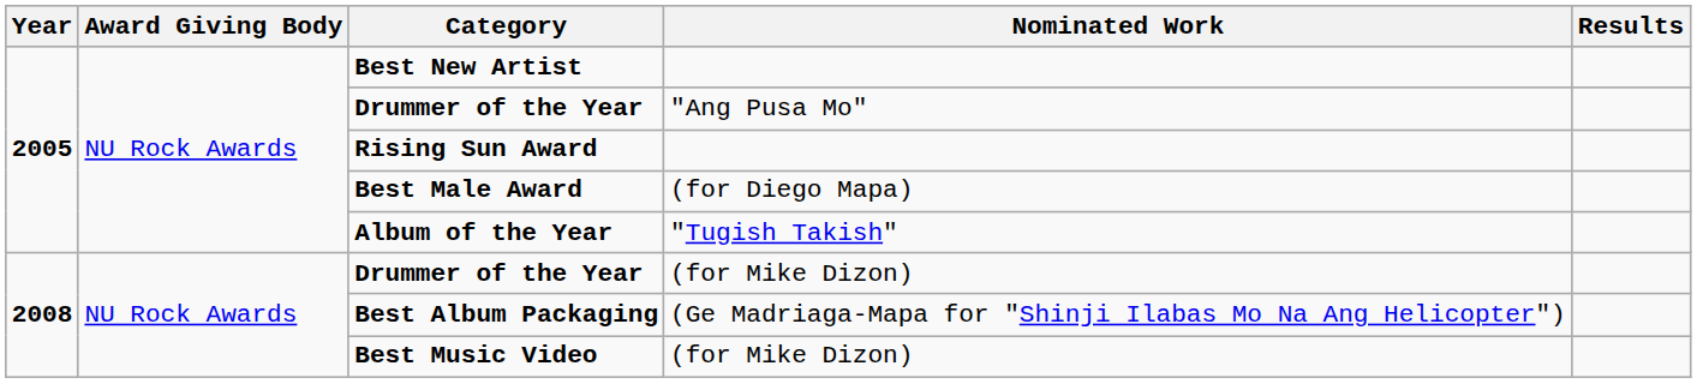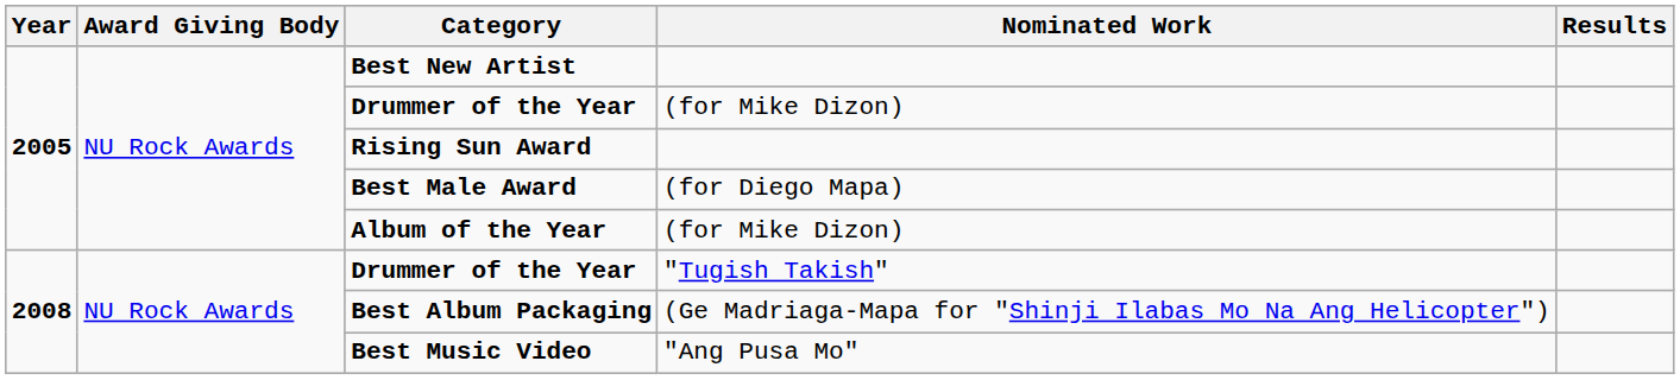2005 / Drummer of the Year | Nominated Work: "Ang Pusa Mo" -> (for Mike Dizon)
Album of the Year | Nominated Work: "Tugish Takish" -> (for Mike Dizon)
2008 / Drummer of the Year | Nominated Work: (for Mike Dizon) -> "Tugish Takish"
Best Music Video | Nominated Work: (for Mike Dizon) -> "Ang Pusa Mo"
